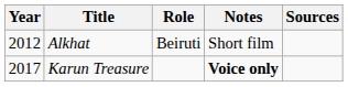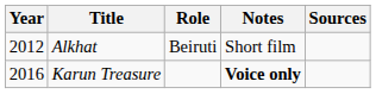Karun Treasure | Year: 2017 -> 2016
